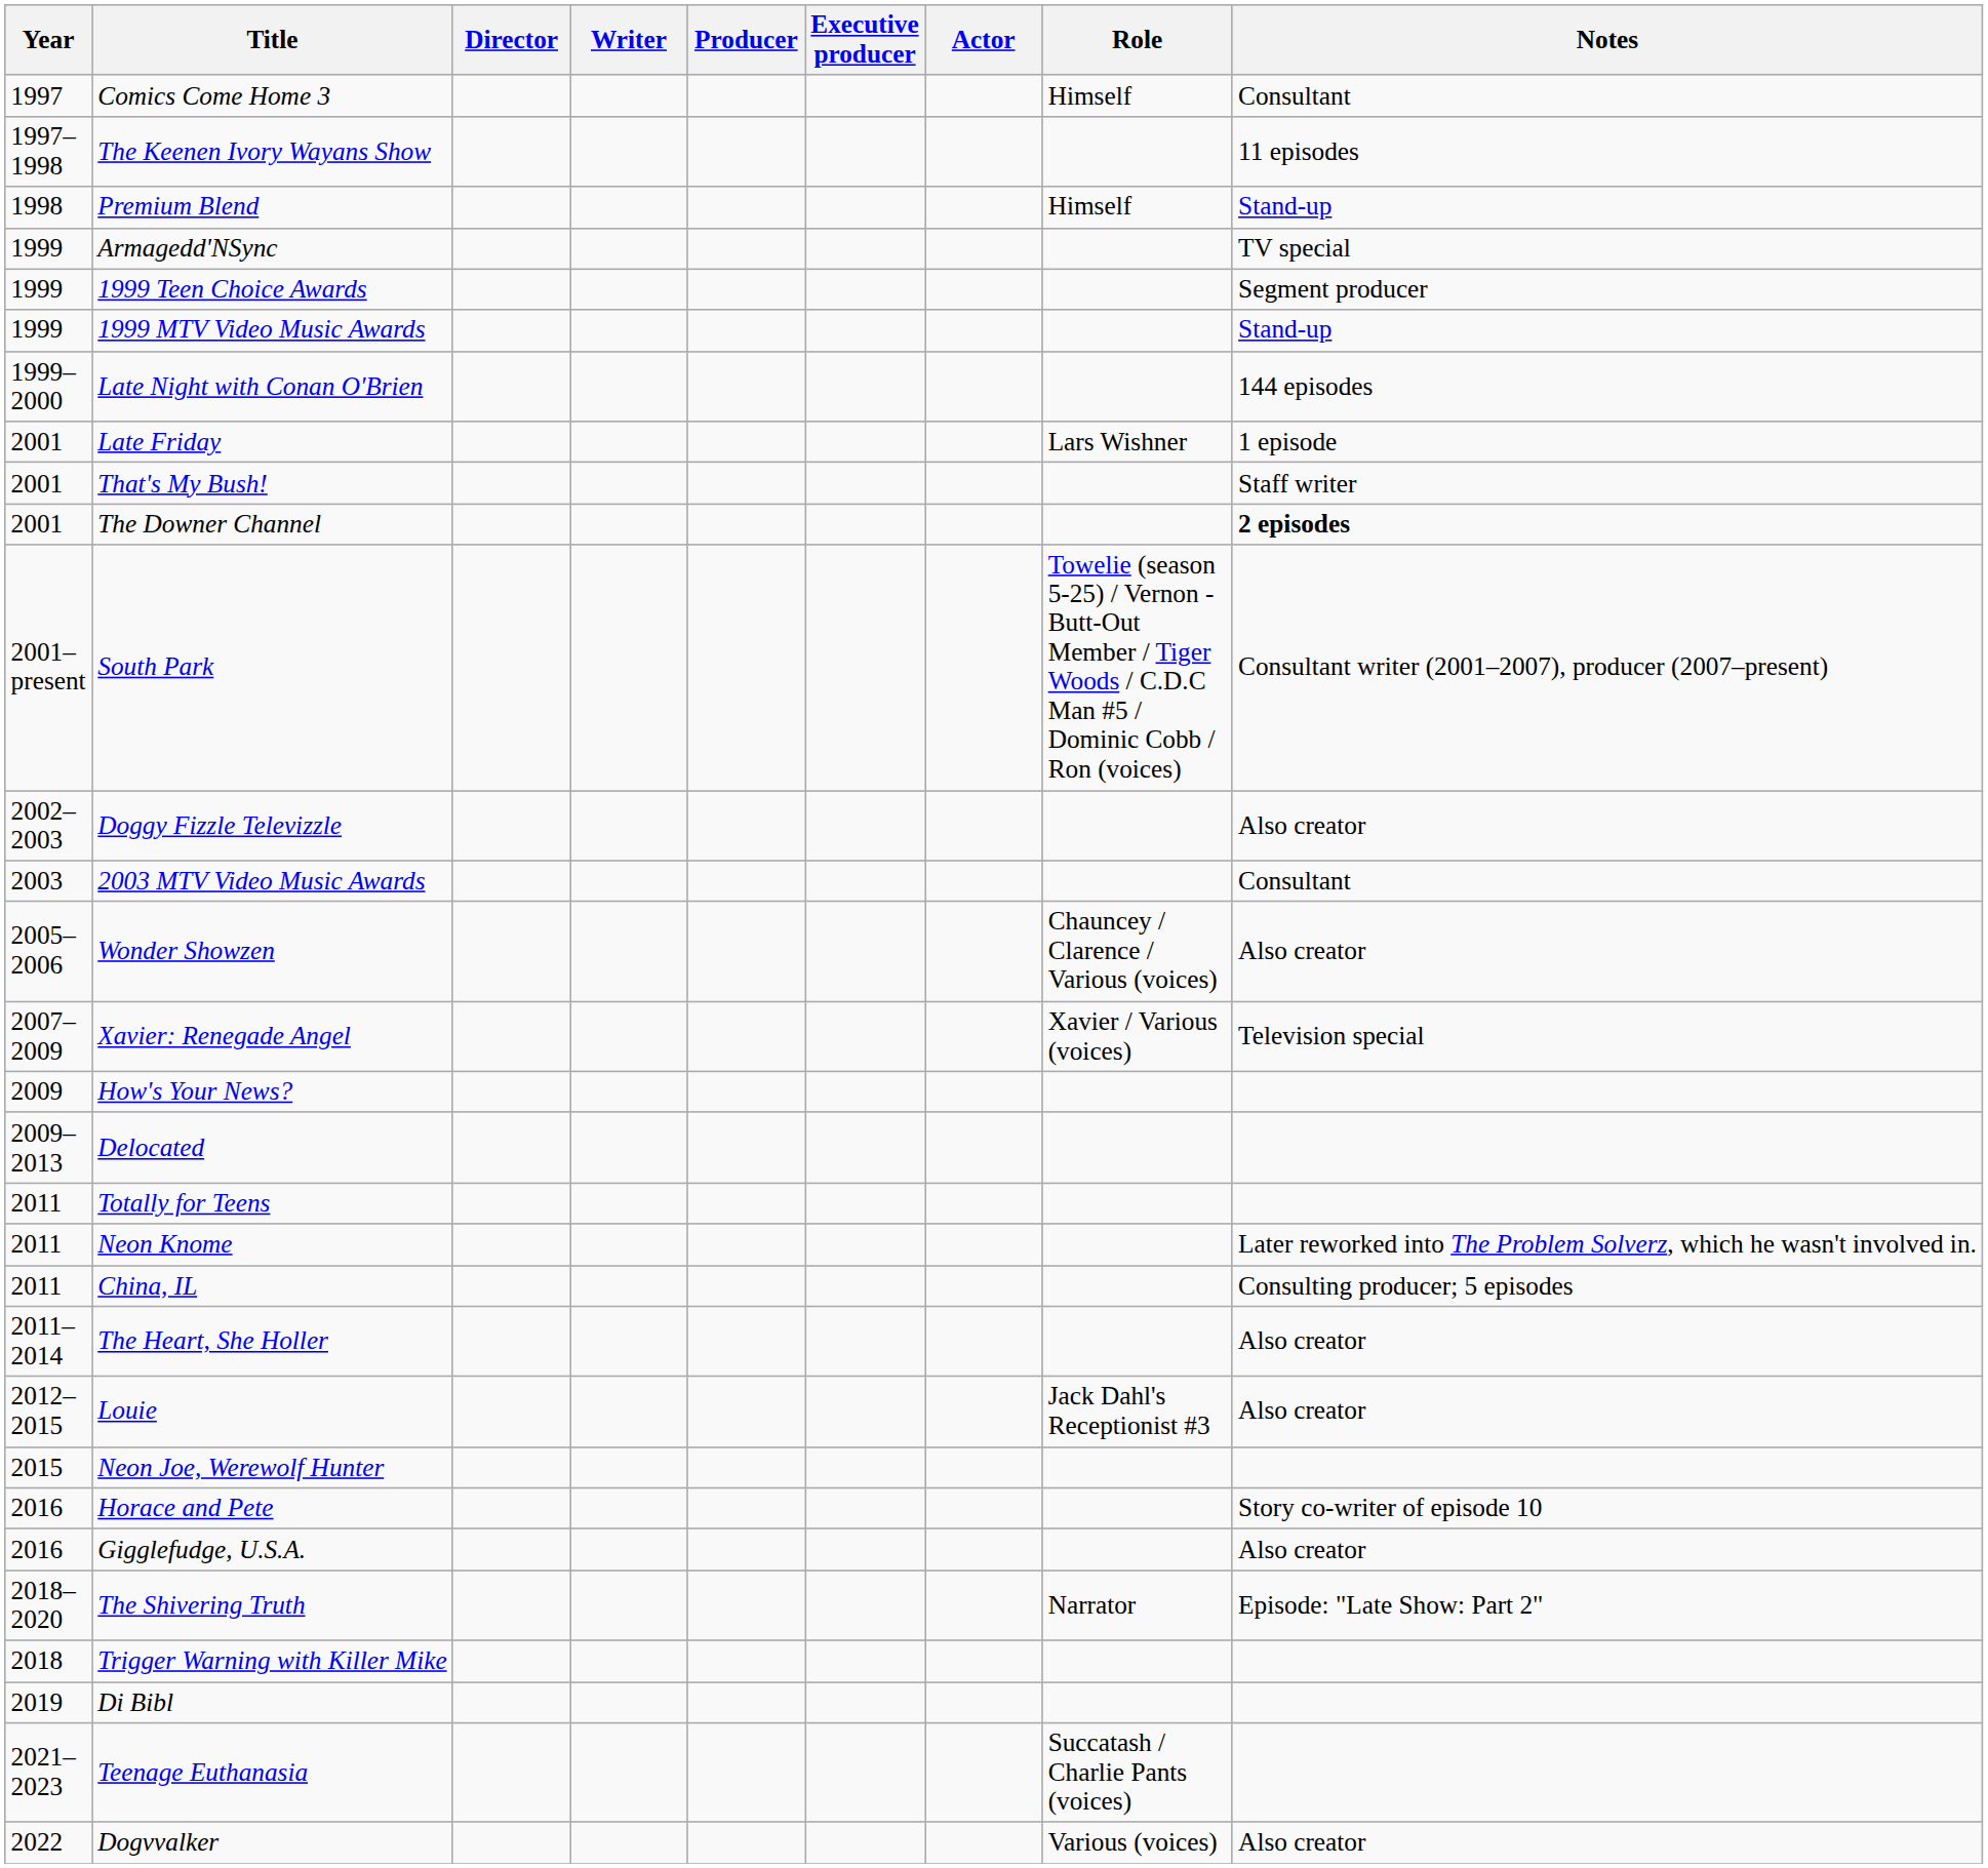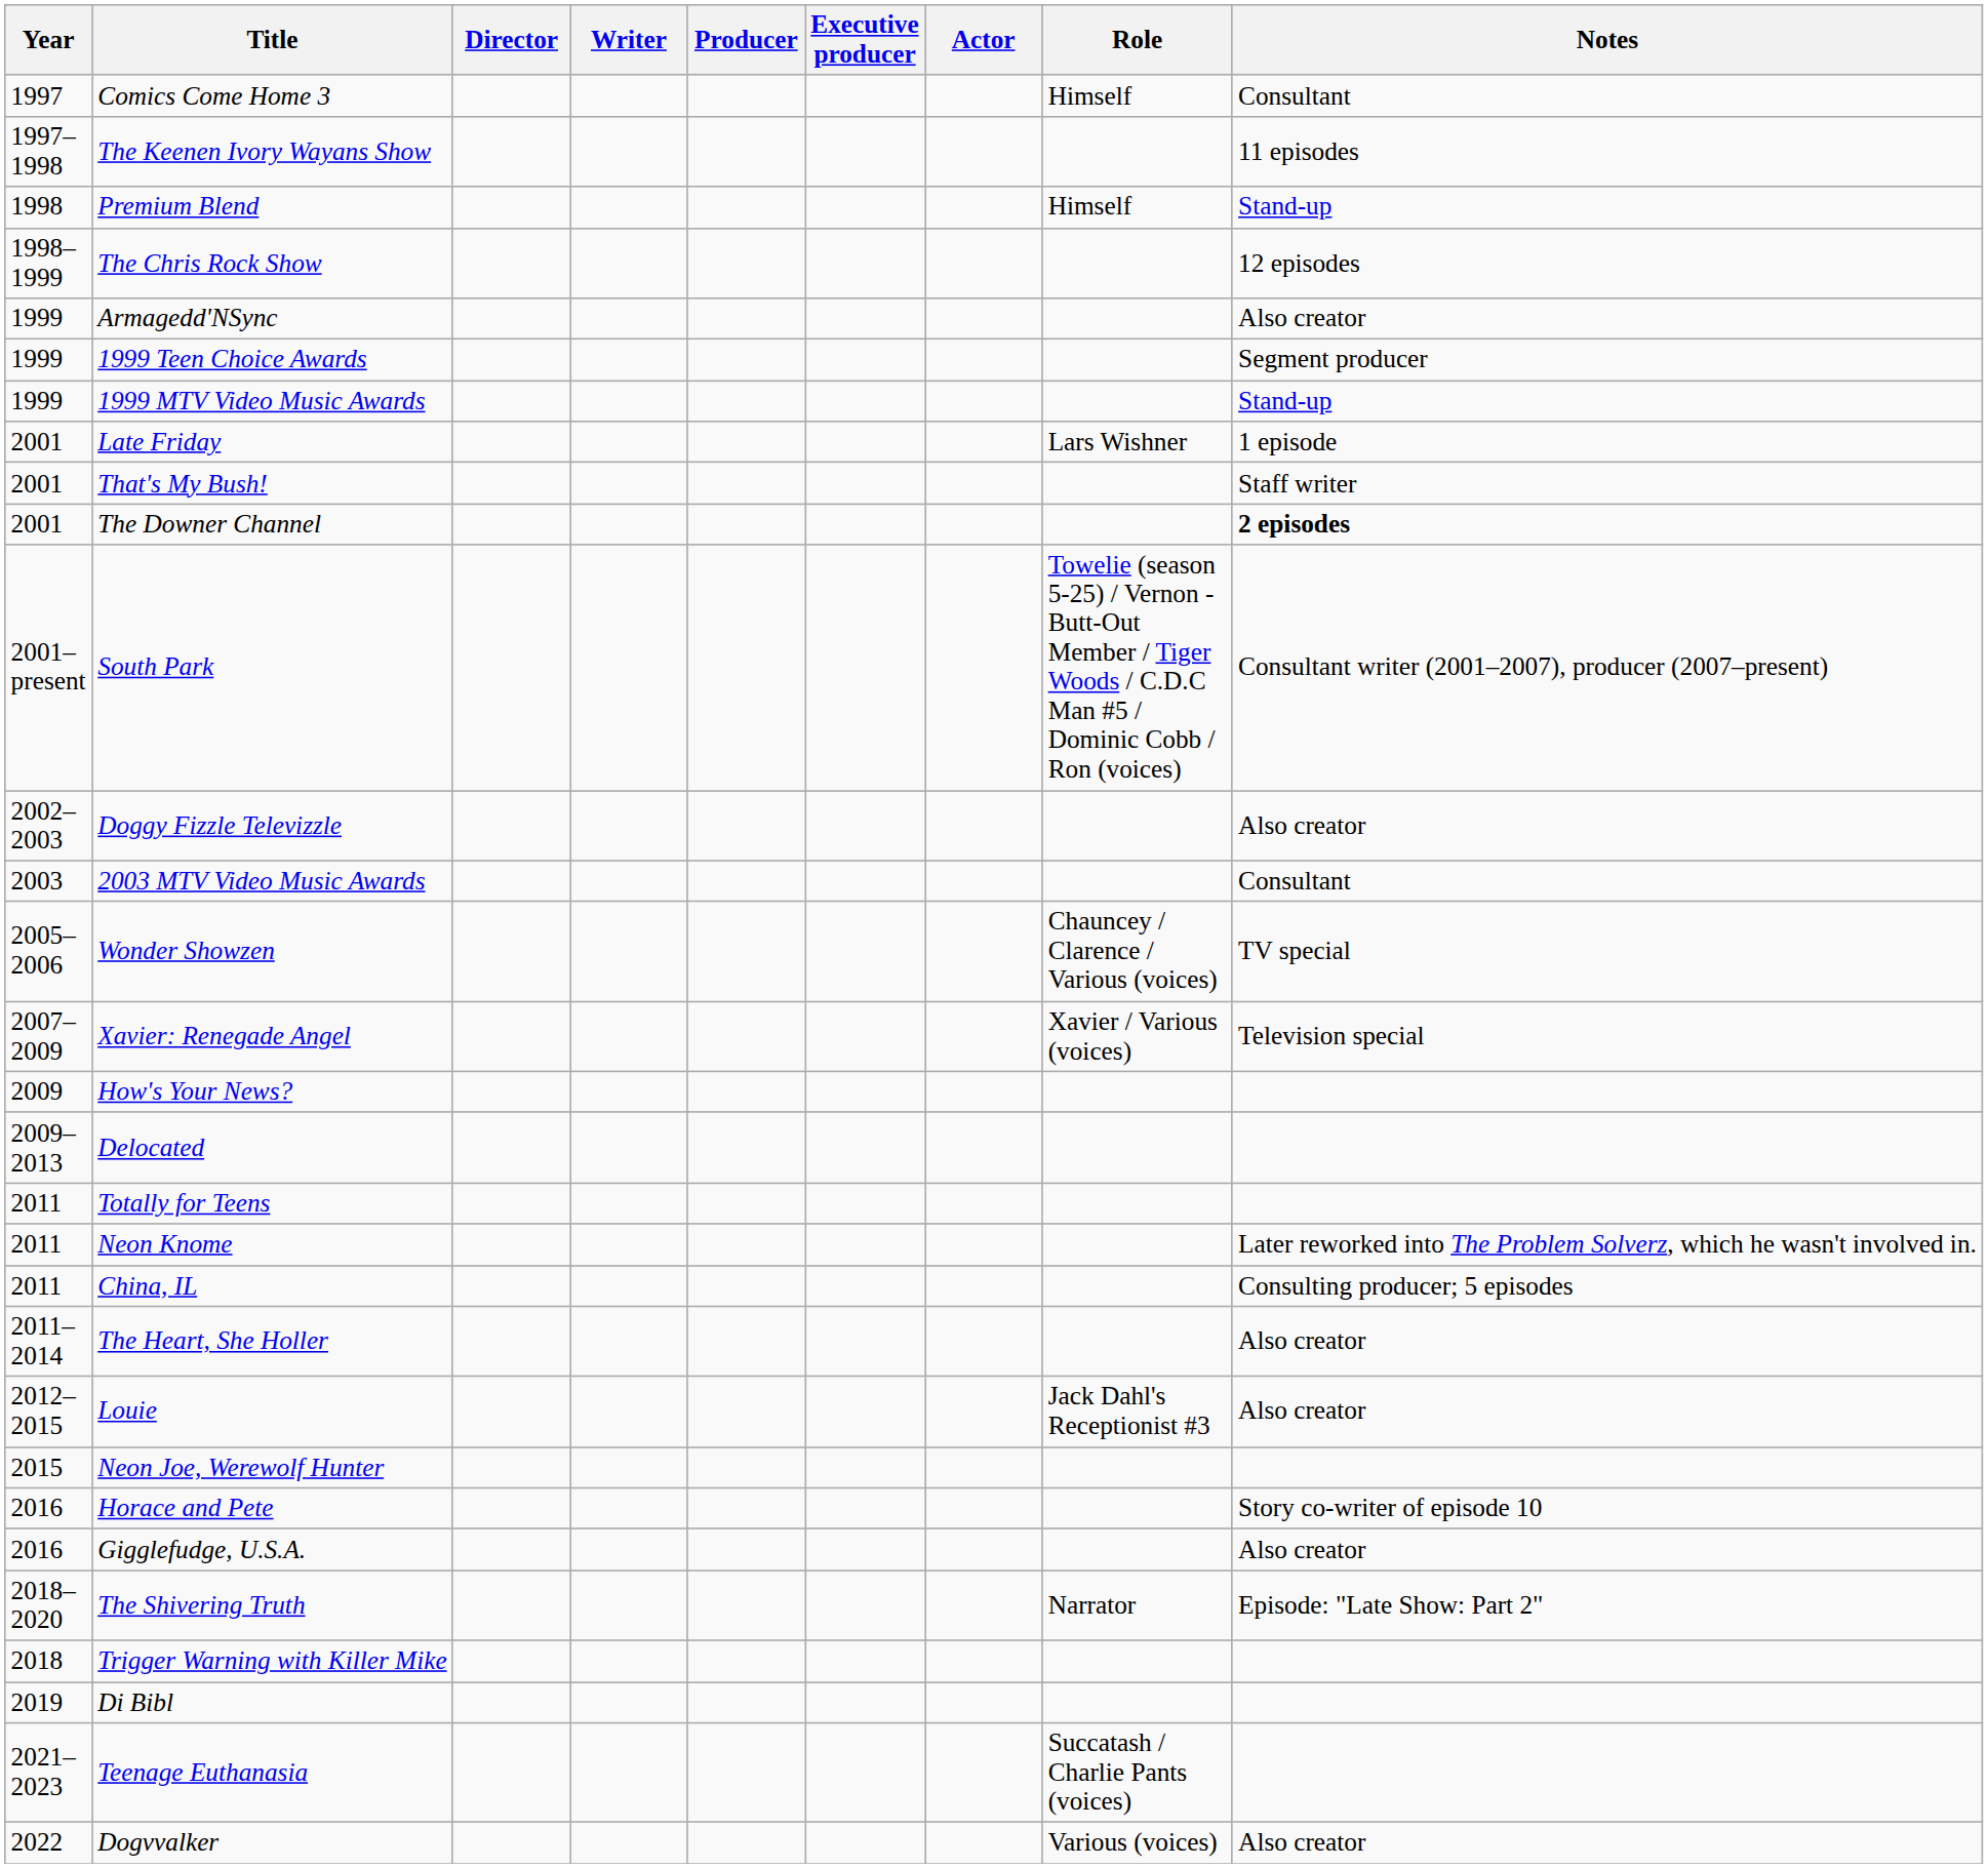+ row: 1998–1999 | The Chris Rock Show | 12 episodes
Armagedd'NSync | Notes: TV special -> Also creator
- row: 1999–2000 | Late Night with Conan O'Brien | 144 episodes
Wonder Showzen | Notes: Also creator -> TV special
